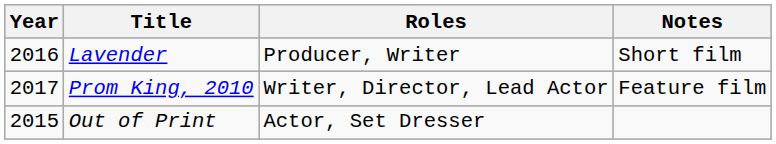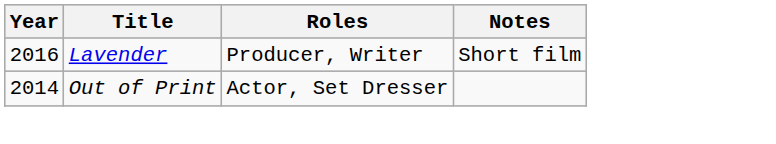- row: 2017 | Prom King, 2010 | Writer, Director, Lead Actor | Feature film
Out of Print | Year: 2015 -> 2014
